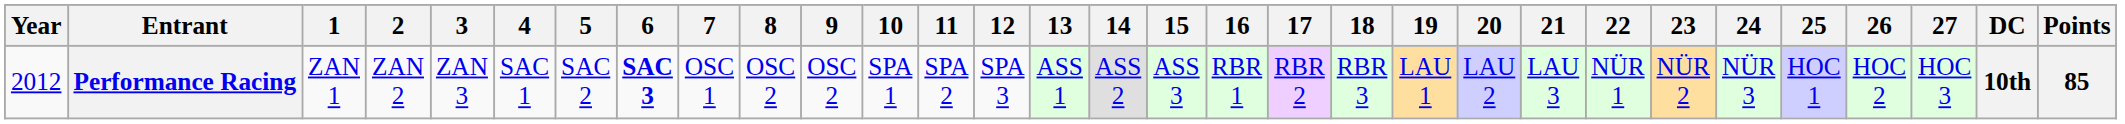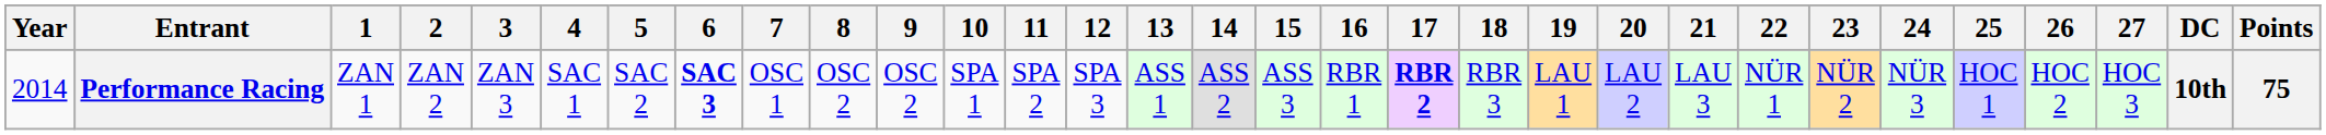Performance Racing | Year: 2012 -> 2014
Performance Racing | 17: normal -> bold
Performance Racing | Points: 85 -> 75
